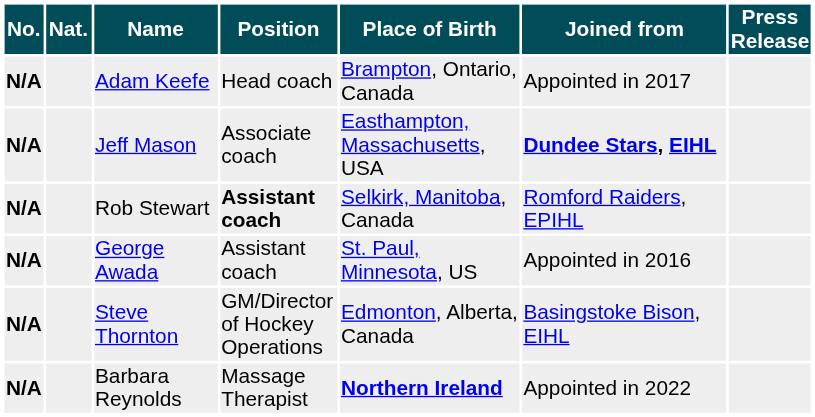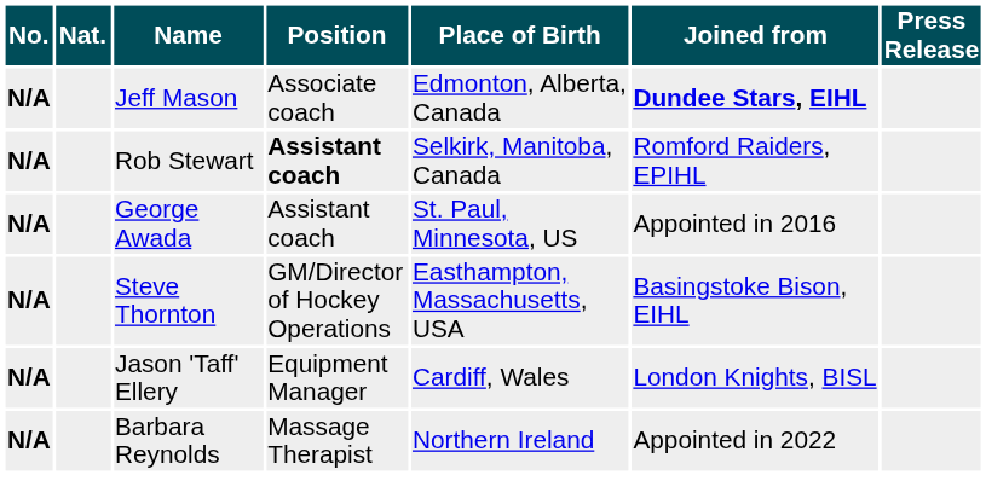- row: N/A | Adam Keefe | Head coach | Brampton, Ontario, Canada | Appointed in 2017
Jeff Mason | Place of Birth: Easthampton, Massachusetts, USA -> Edmonton, Alberta, Canada
Steve Thornton | Place of Birth: Edmonton, Alberta, Canada -> Easthampton, Massachusetts, USA
+ row: N/A | Jason 'Taff' Ellery | Equipment Manager | Cardiff, Wales | London Knights, BISL
Barbara Reynolds | Place of Birth: bold -> normal
